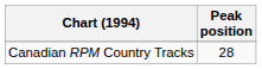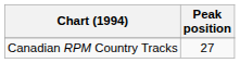Canadian RPM Country Tracks | Peak position: 28 -> 27
